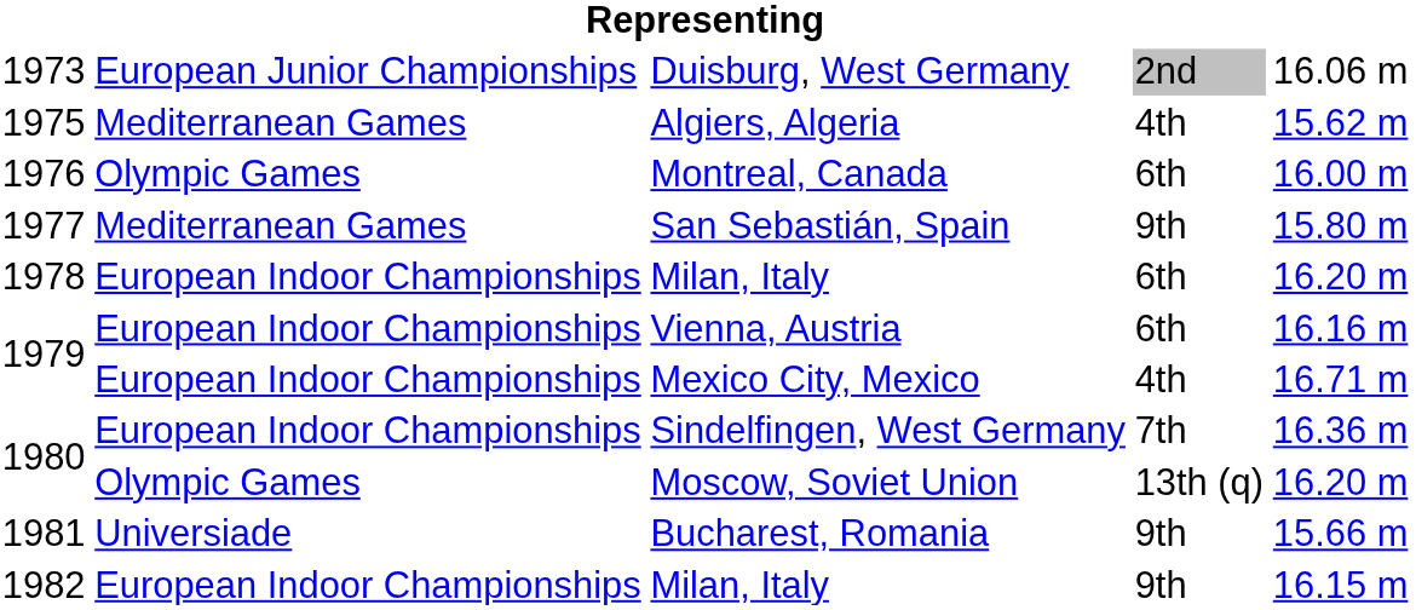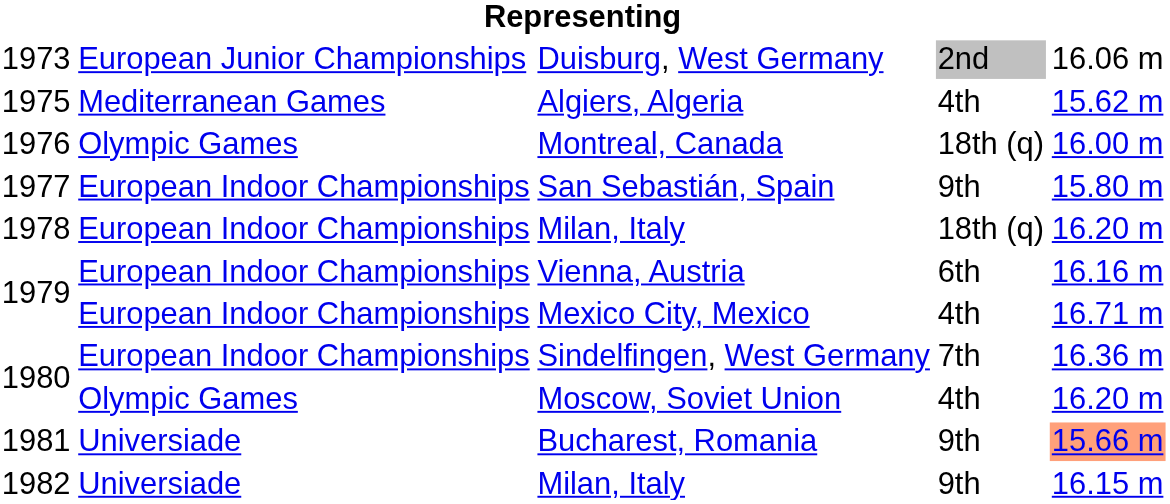Montreal, Canada | column 4: 6th -> 18th (q)
San Sebastián, Spain | column 2: Mediterranean Games -> European Indoor Championships
1978 / Milan, Italy | column 4: 6th -> 18th (q)
Moscow, Soviet Union | column 4: 13th (q) -> 4th
Bucharest, Romania | column 5: no background -> lightsalmon background
1982 / Milan, Italy | column 2: European Indoor Championships -> Universiade
